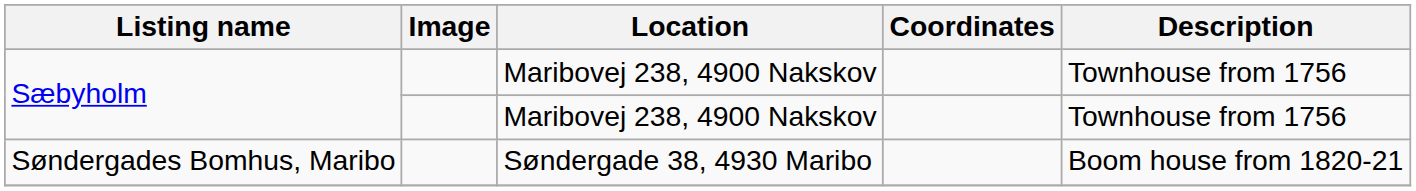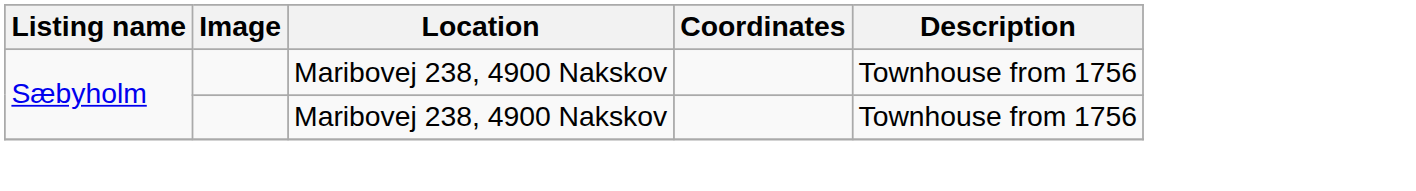- row: Søndergades Bomhus, Maribo | Søndergade 38, 4930 Maribo | Boom house from 1820-21
